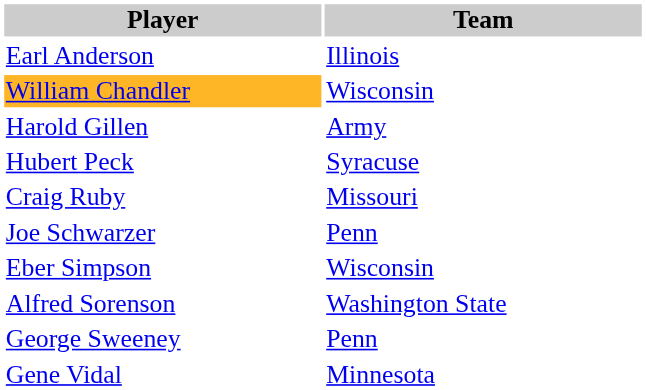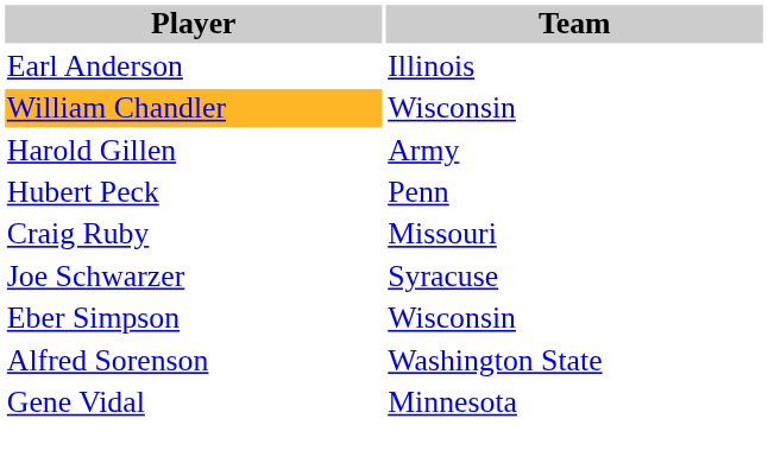Hubert Peck | Team: Syracuse -> Penn
Joe Schwarzer | Team: Penn -> Syracuse
- row: George Sweeney | Penn
